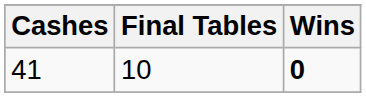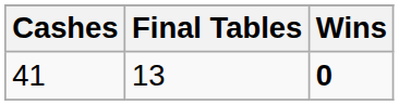41 | Final Tables: 10 -> 13
